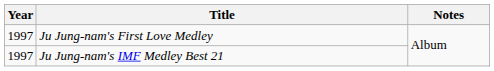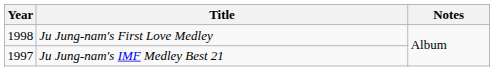Ju Jung-nam's First Love Medley | Year: 1997 -> 1998
